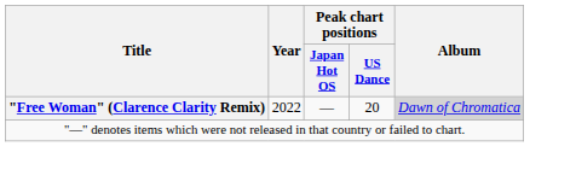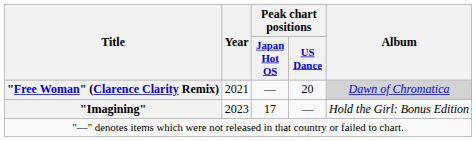"Free Woman" (Clarence Clarity Remix) | Year: 2022 -> 2021
+ row: "Imagining" | 2023 | 17 | — | Hold the Girl: Bonus Edition
